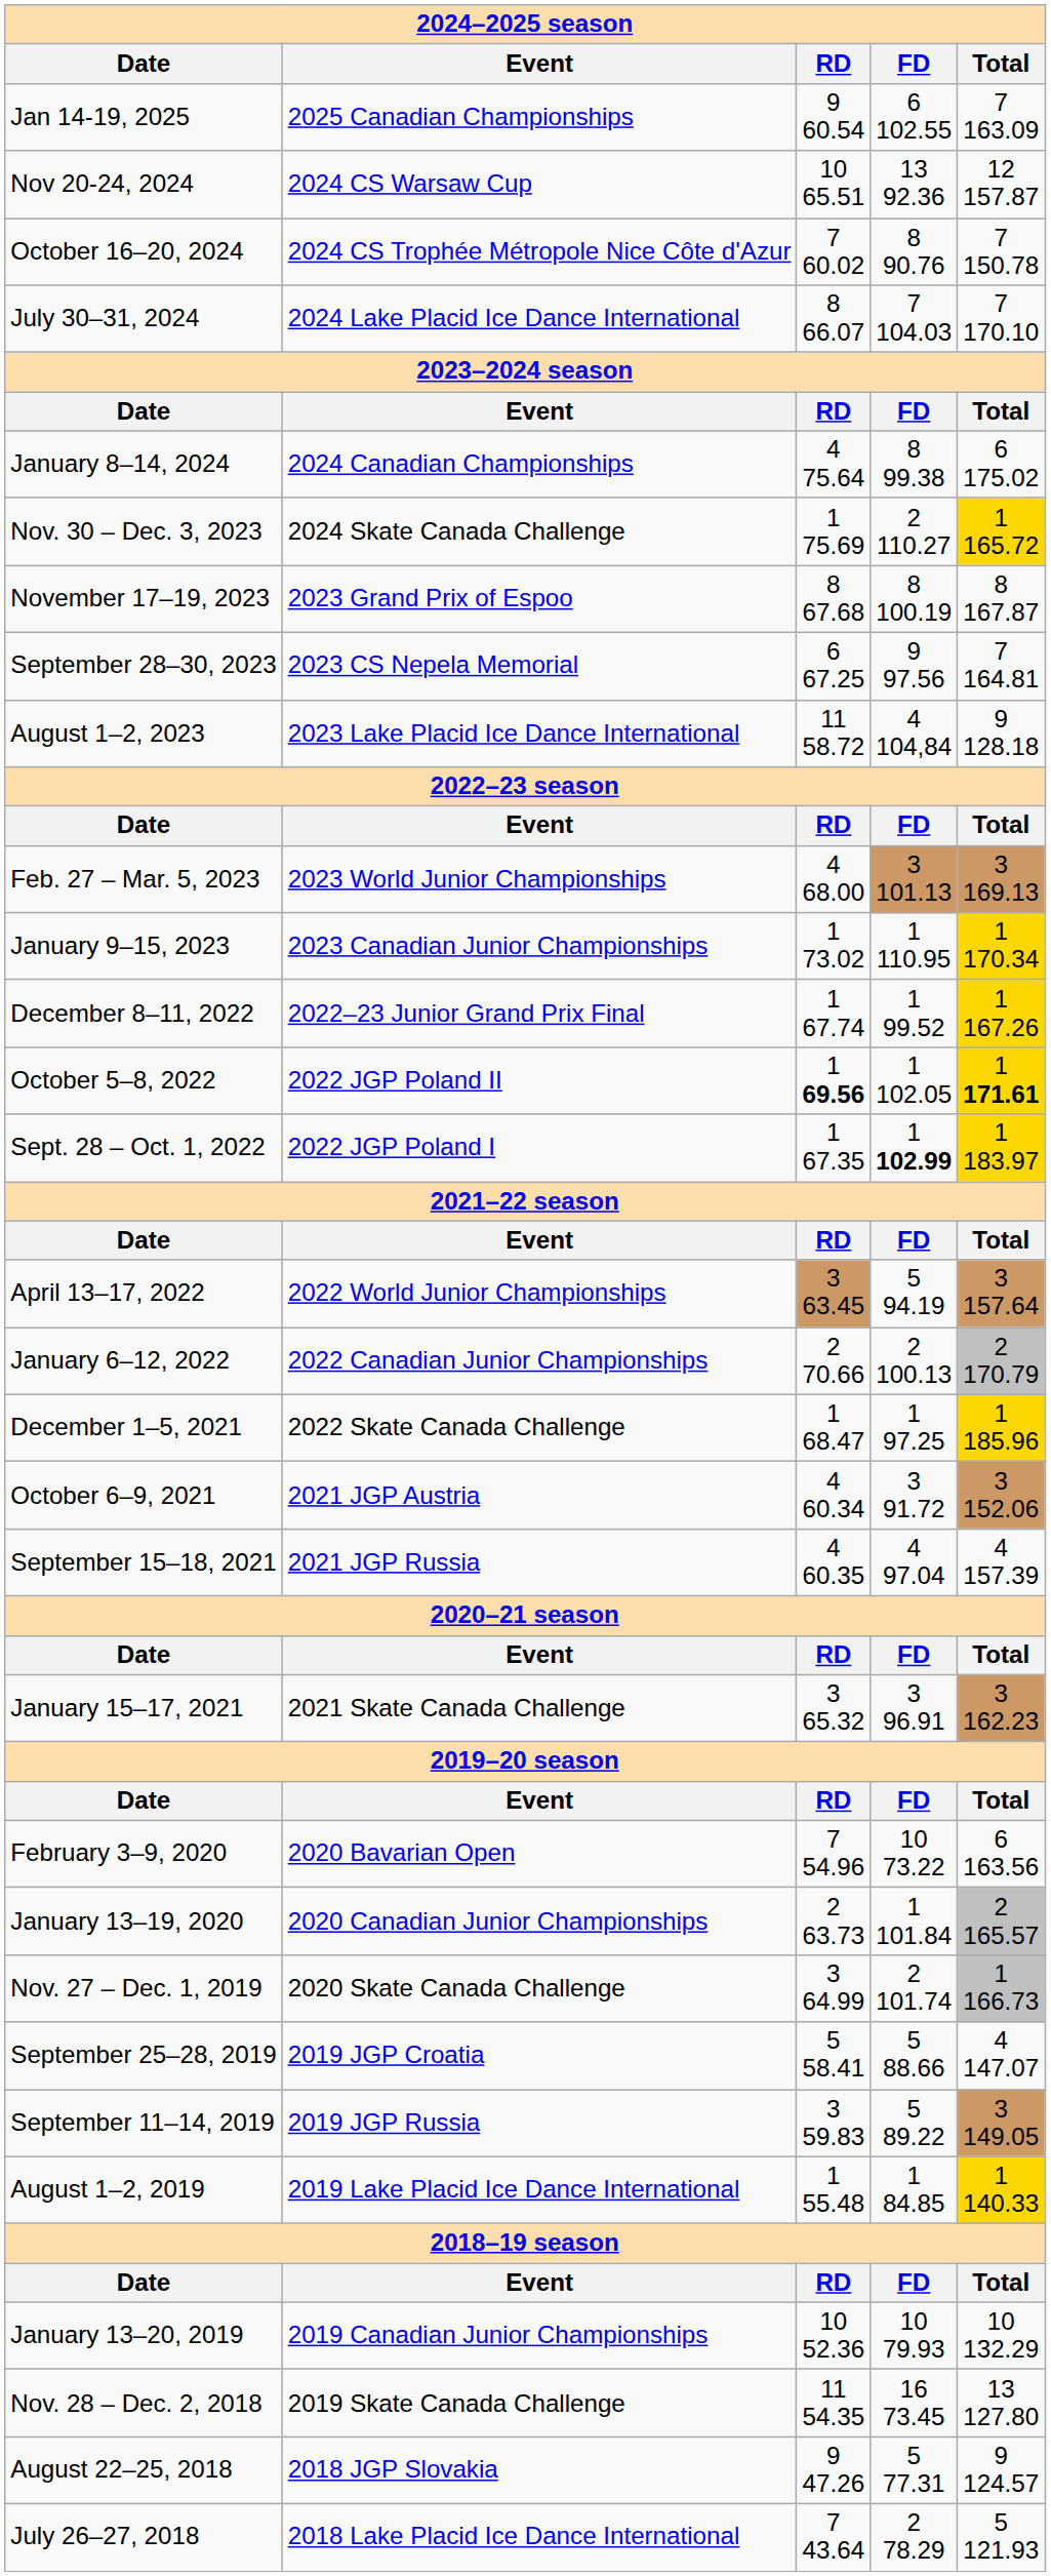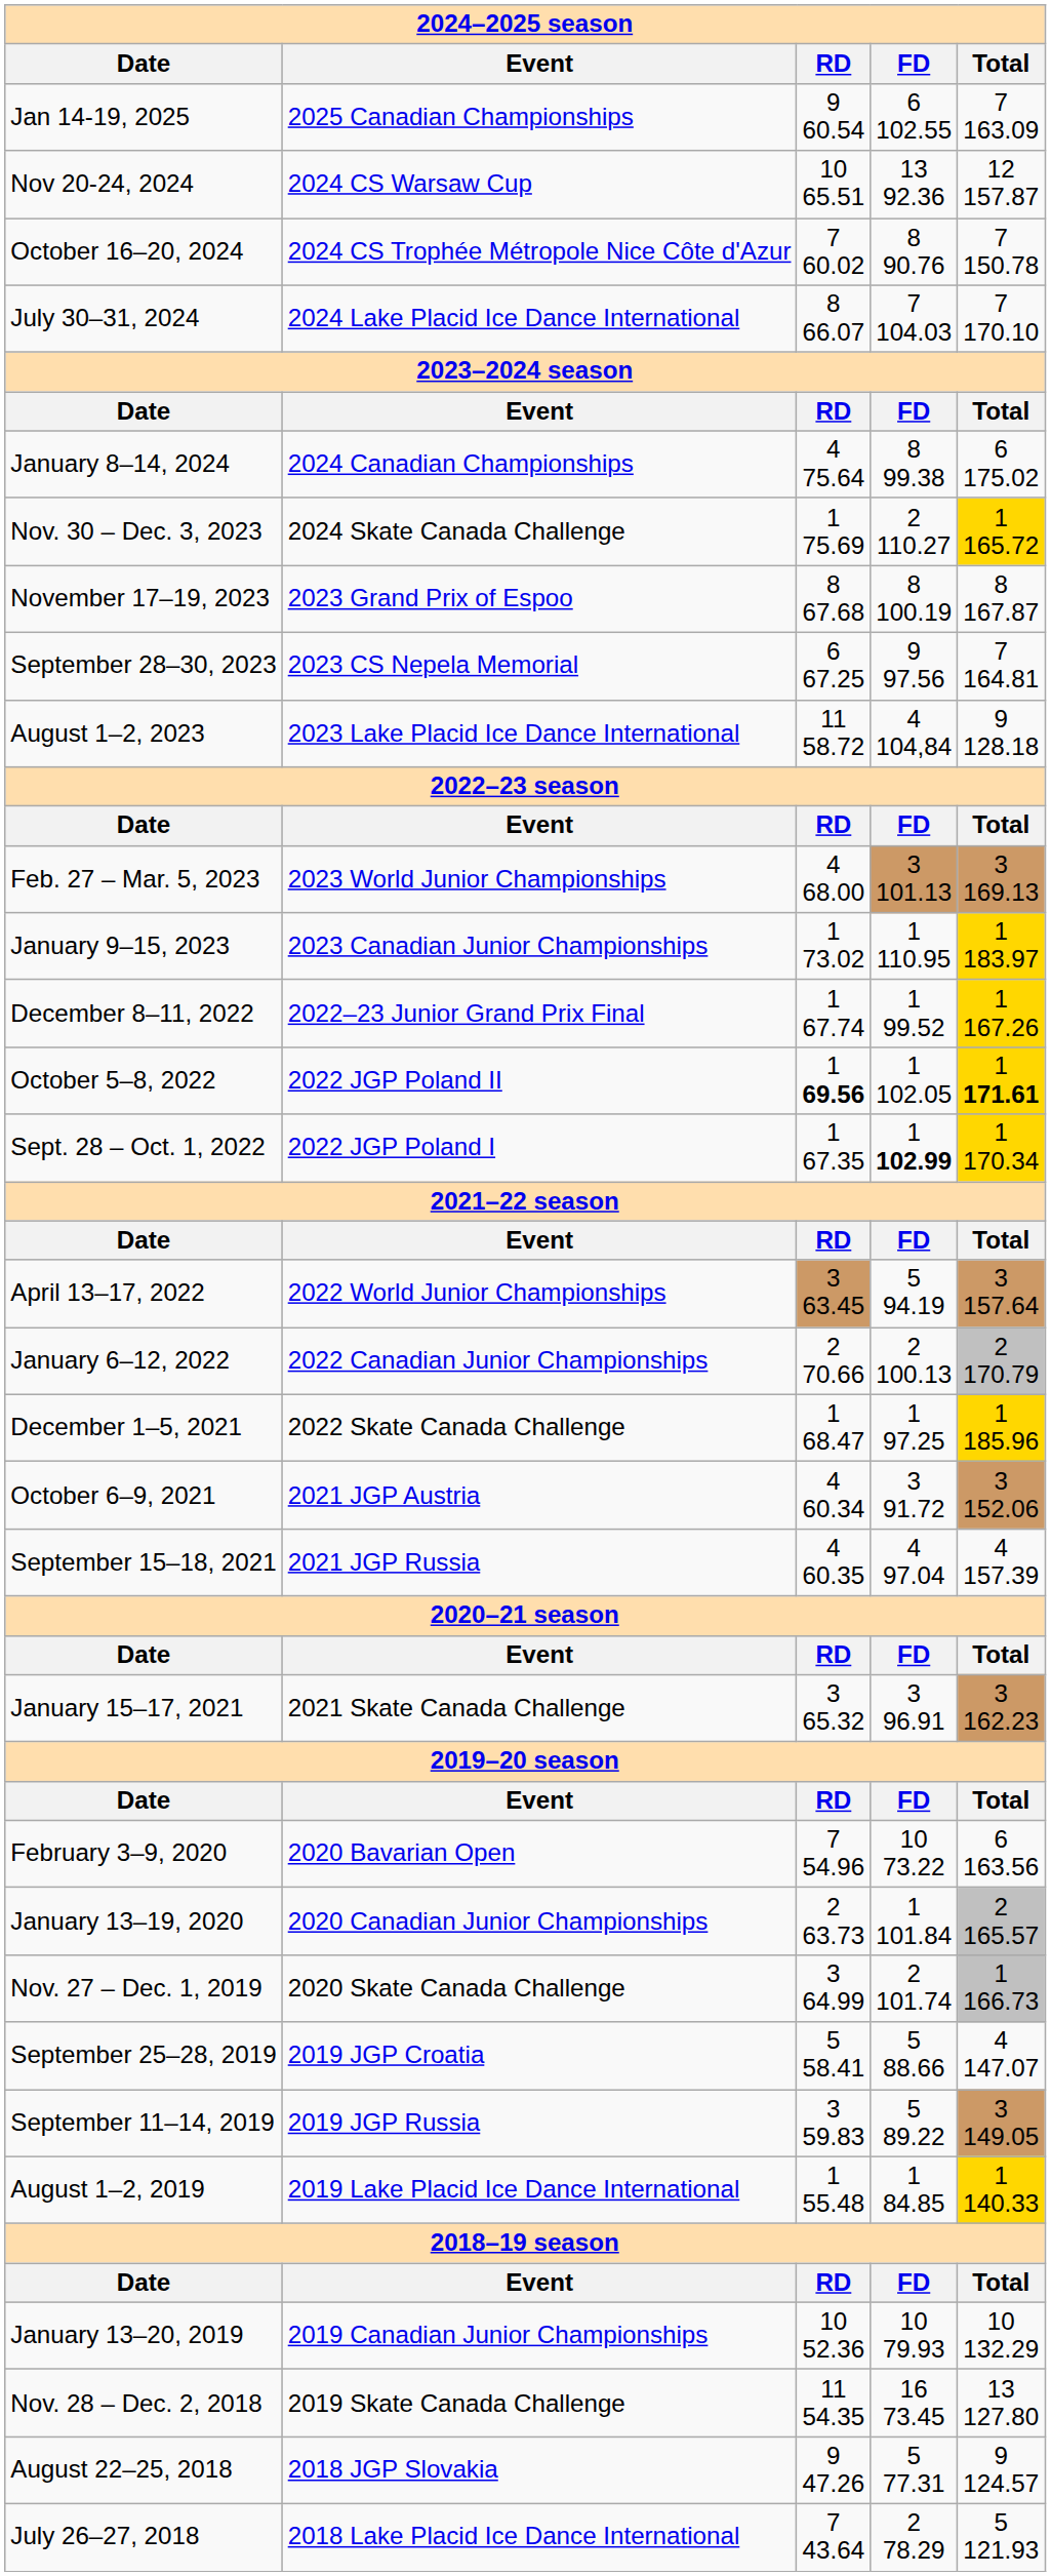January 9–15, 2023 | Total: 1 170.34 -> 1 183.97
Sept. 28 – Oct. 1, 2022 | Total: 1 183.97 -> 1 170.34
